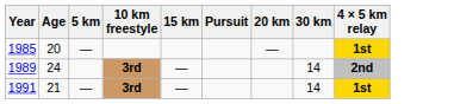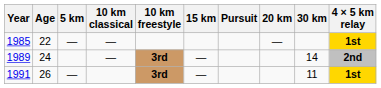+ column: 10 km classical | — | —
1985 | Age: 20 -> 22
1991 | Age: 21 -> 26
1991 | 30 km: 14 -> 11
